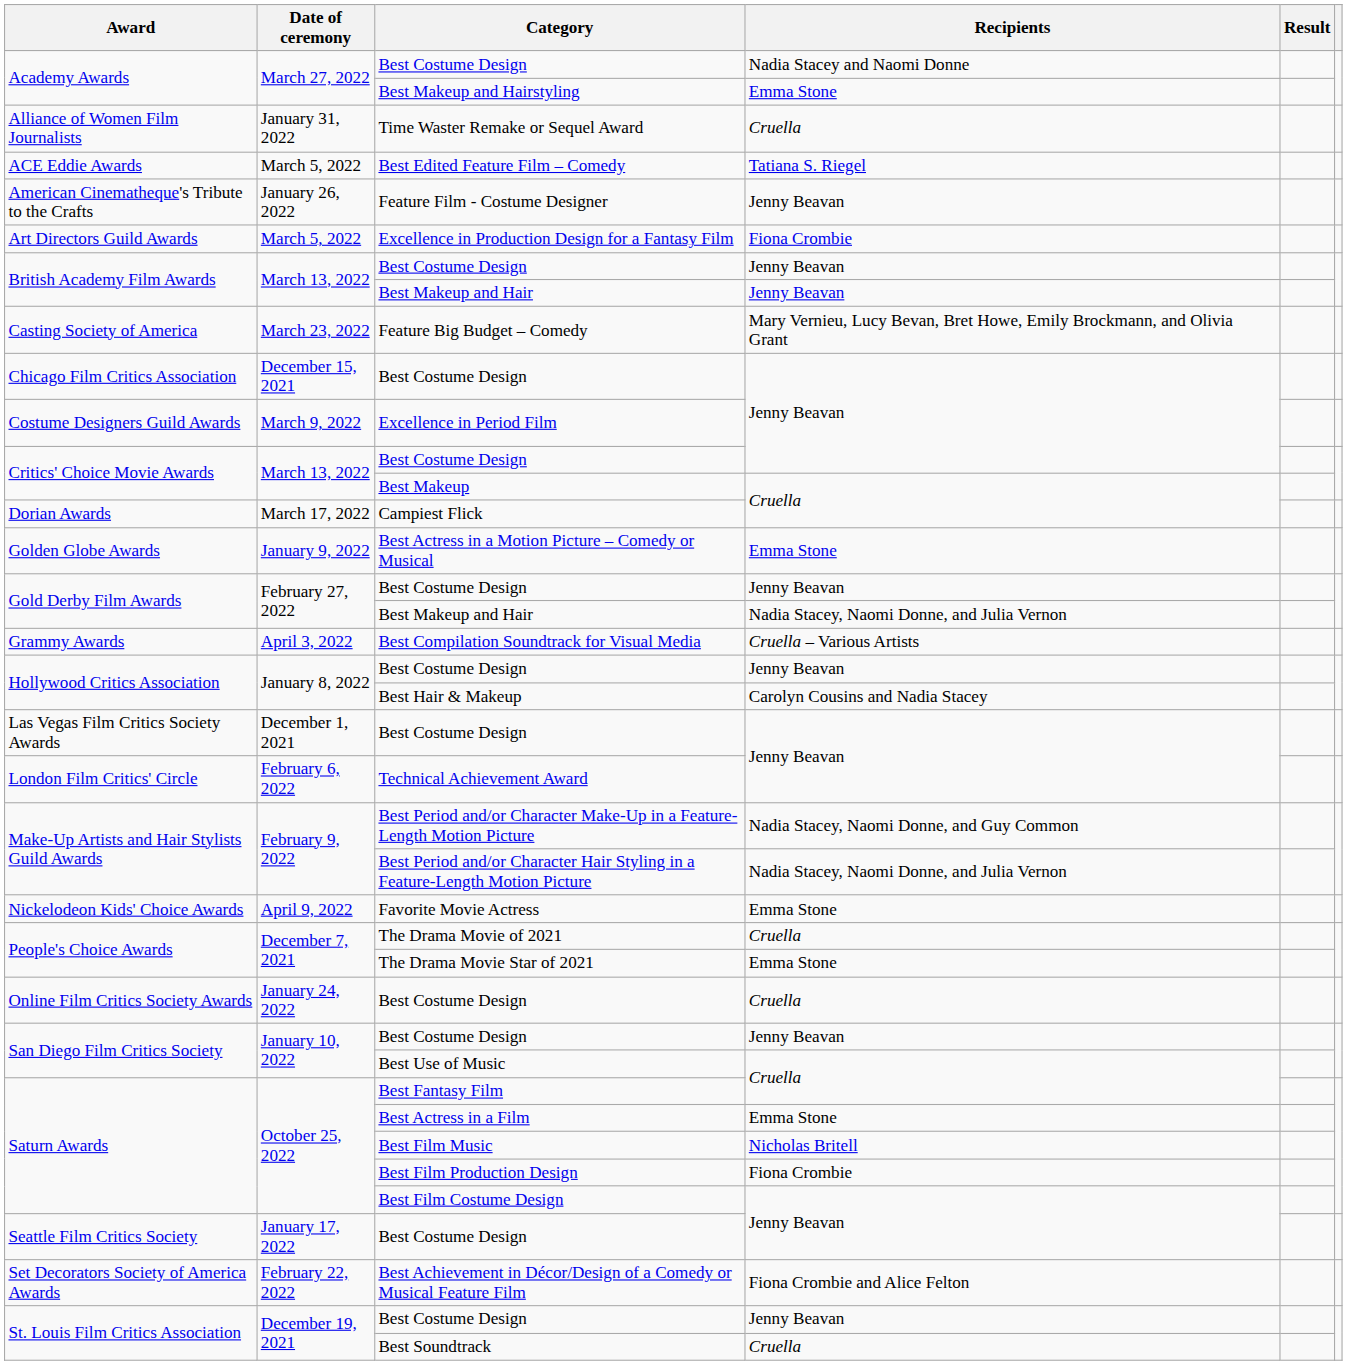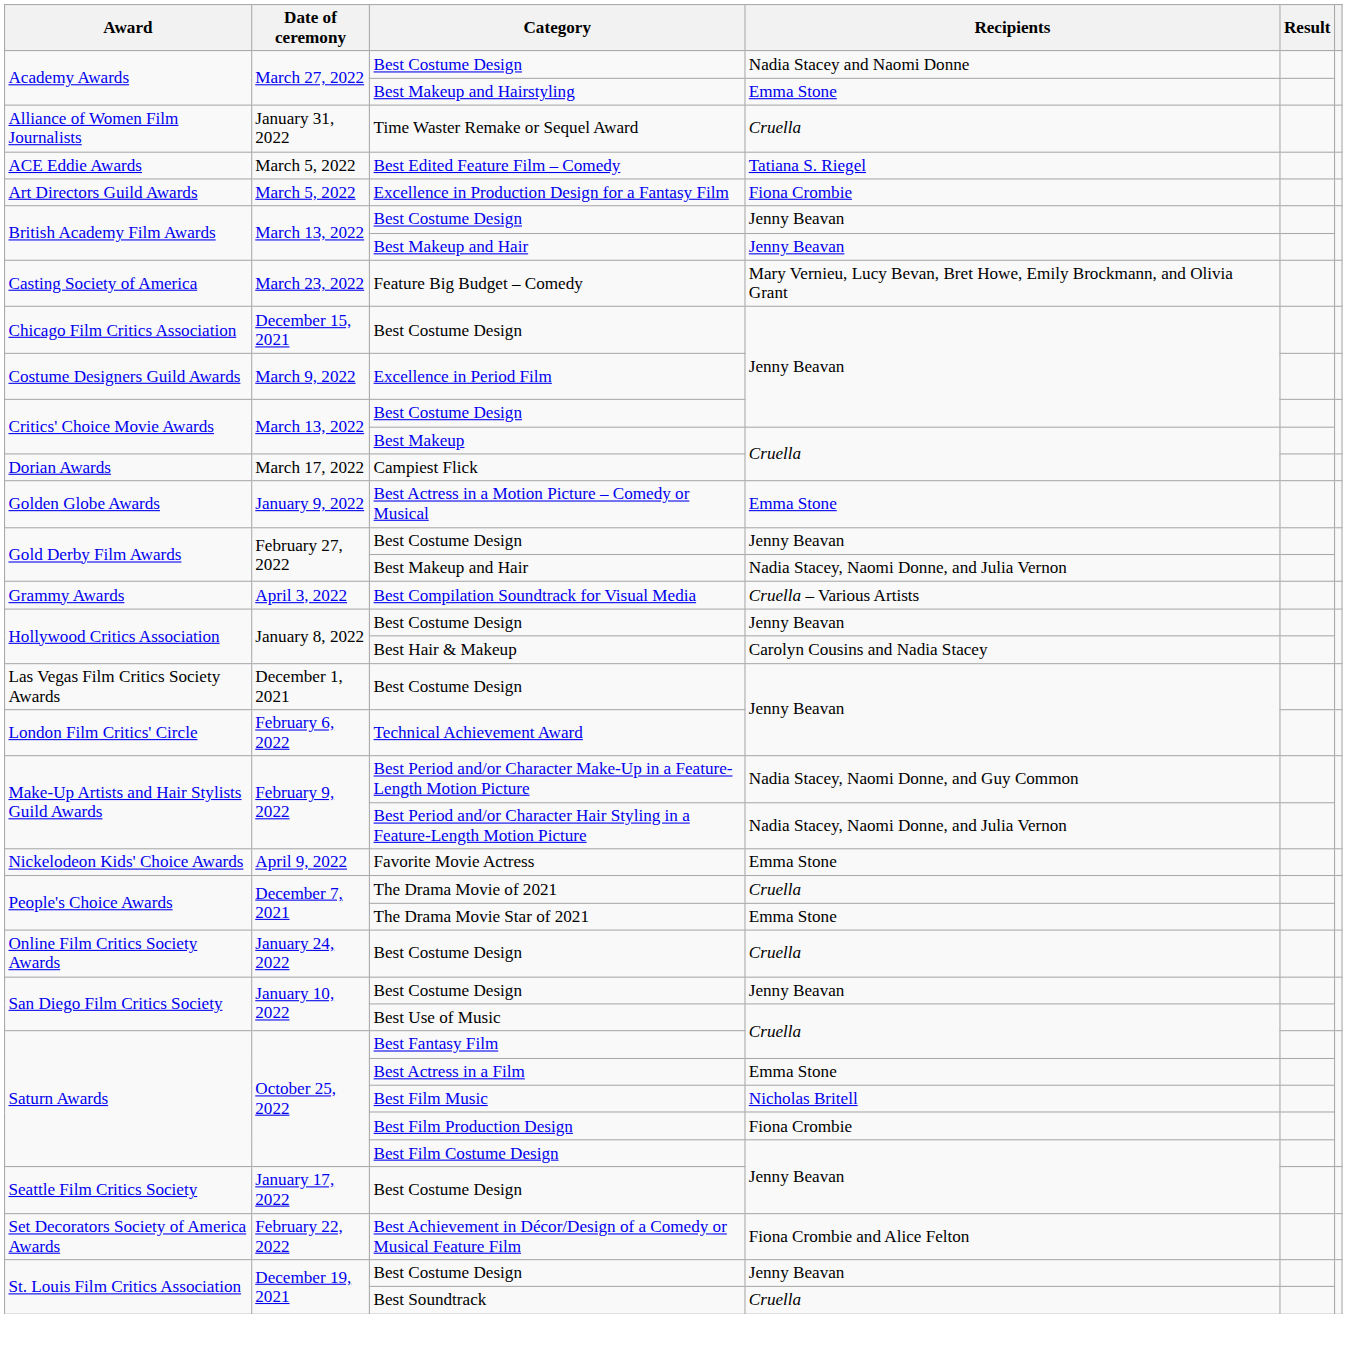- row: American Cinematheque's Tribute to the Crafts | January 26, 2022 | Feature Film - Costume Designer | Jenny Beavan
